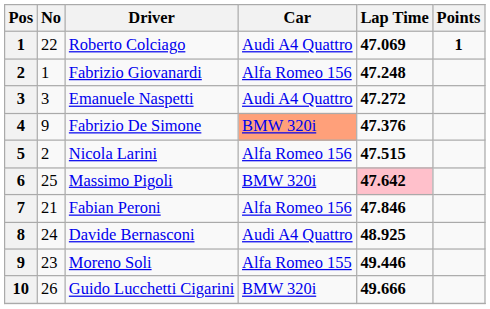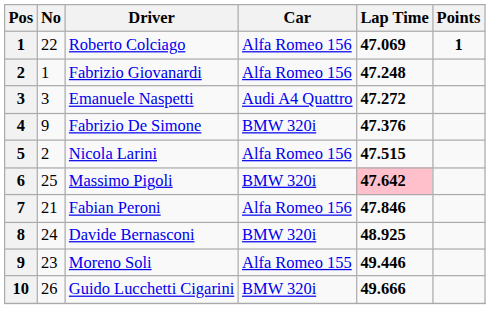Roberto Colciago | Car: Audi A4 Quattro -> Alfa Romeo 156
Fabrizio De Simone | Car: lightsalmon background -> no background
Davide Bernasconi | Car: Audi A4 Quattro -> BMW 320i
